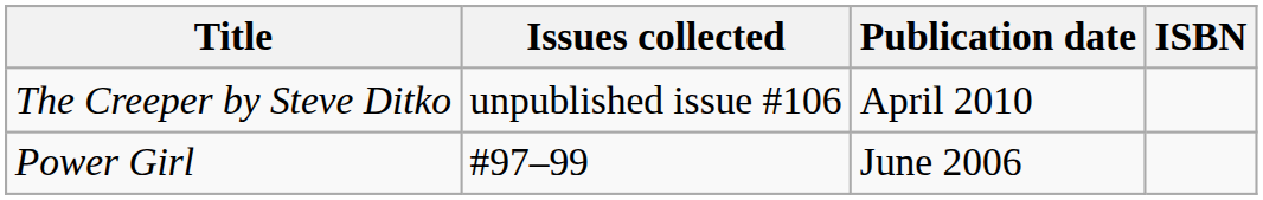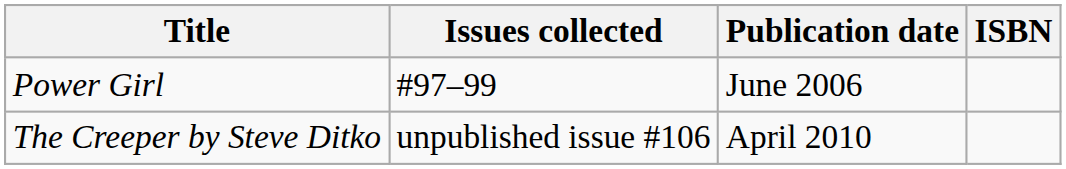rows swapped: Power Girl <-> The Creeper by Steve Ditko
